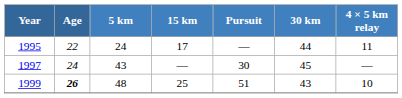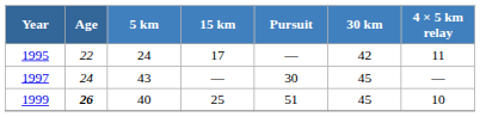1995 | 30 km: 44 -> 42
1999 | 5 km: 48 -> 40
1999 | 30 km: 43 -> 45
